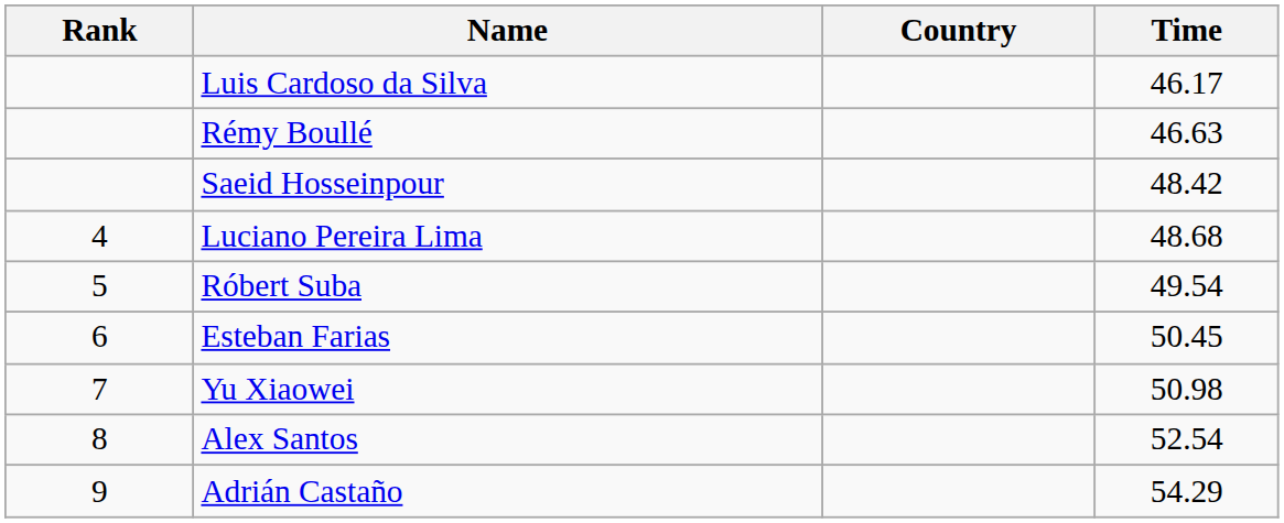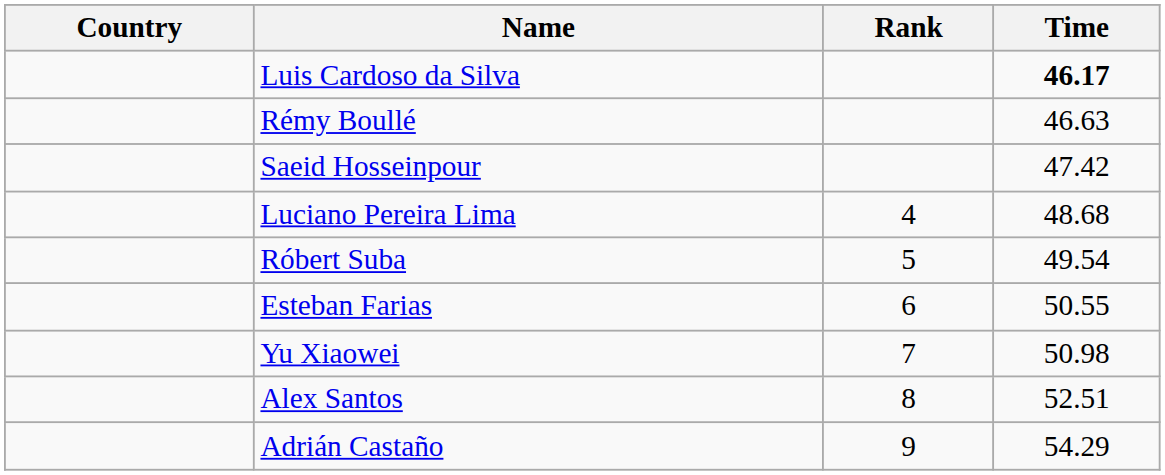columns swapped: Rank <-> Country
Luis Cardoso da Silva | Time: normal -> bold
Saeid Hosseinpour | Time: 48.42 -> 47.42
Esteban Farias | Time: 50.45 -> 50.55
Alex Santos | Time: 52.54 -> 52.51
